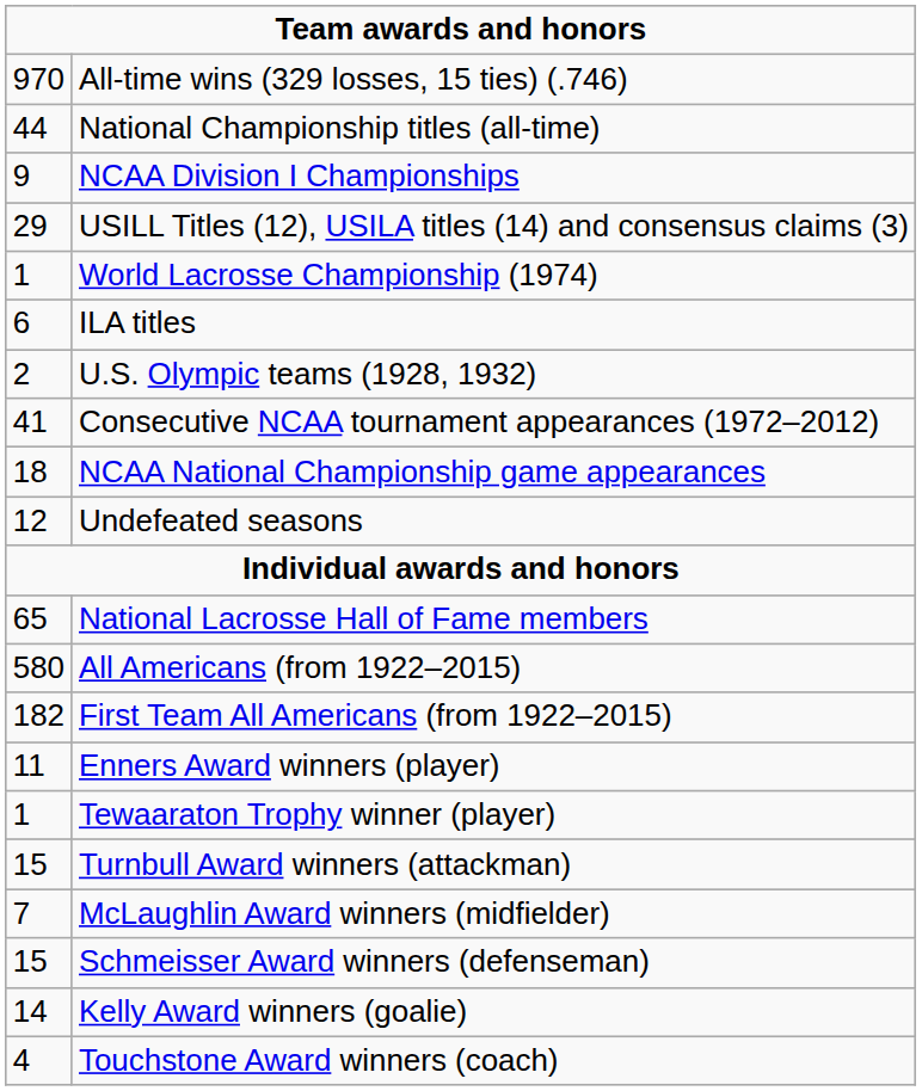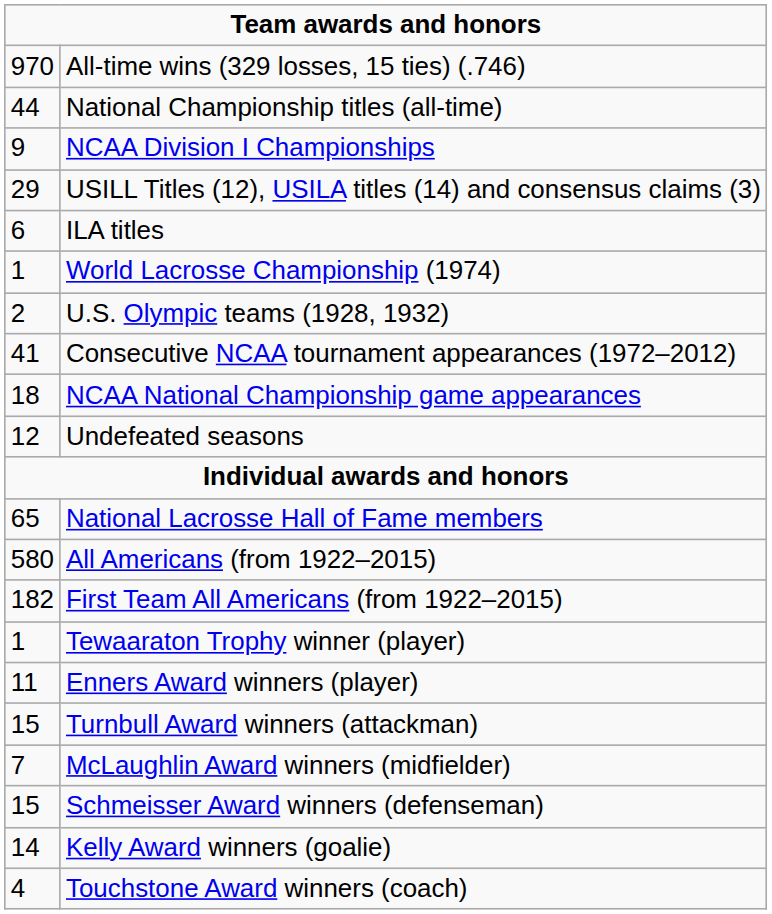rows swapped: ILA titles <-> World Lacrosse Championship (1974)
rows swapped: Enners Award winners (player) <-> Tewaaraton Trophy winner (player)
